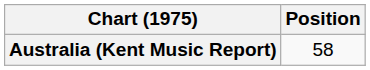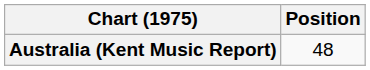Australia (Kent Music Report) | Position: 58 -> 48
